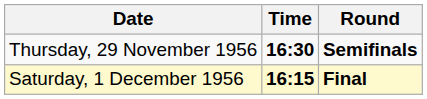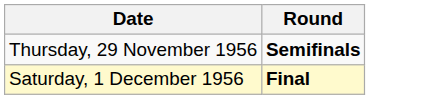- column: Time | 16:30 | 16:15
